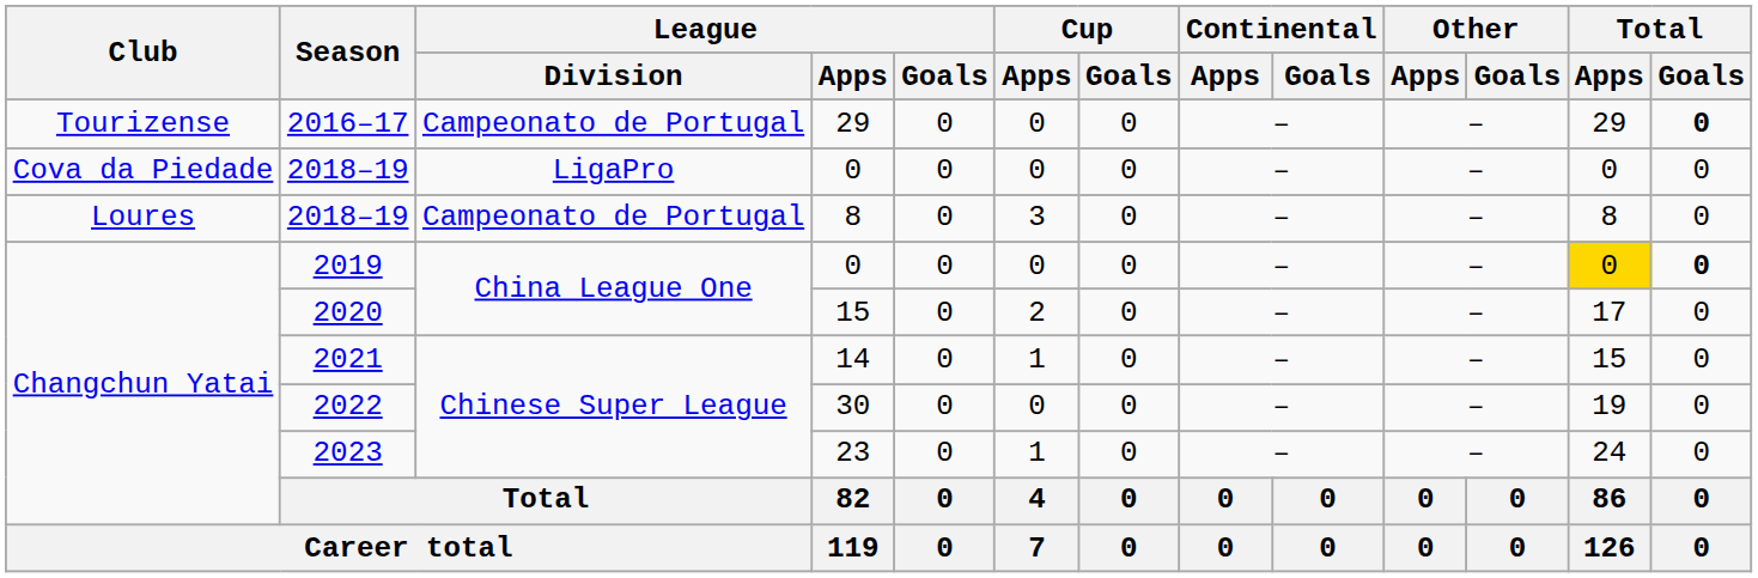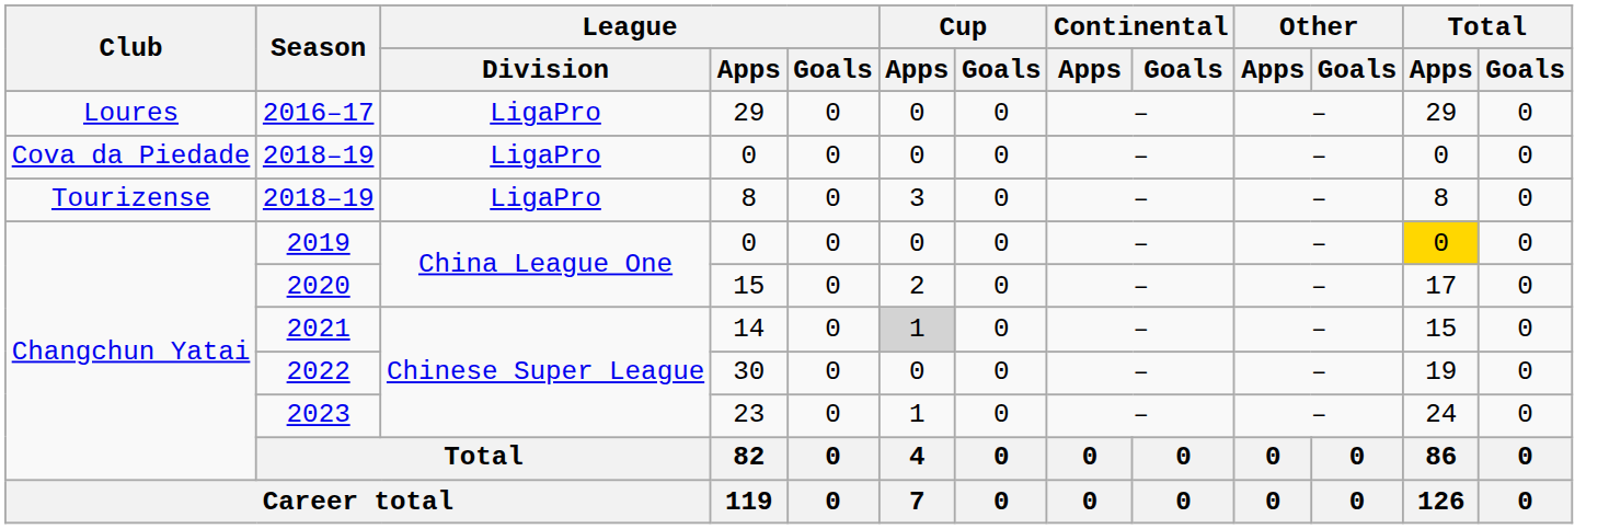2016–17 | Club: Tourizense -> Loures
2016–17 | League / Division: Campeonato de Portugal -> LigaPro
2016–17 | Total / Goals: bold -> normal
2018–19 / 8 | Club: Loures -> Tourizense
2018–19 / 8 | League / Division: Campeonato de Portugal -> LigaPro
2019 | Total / Goals: bold -> normal
2021 | Cup / Apps: no background -> lightgrey background
